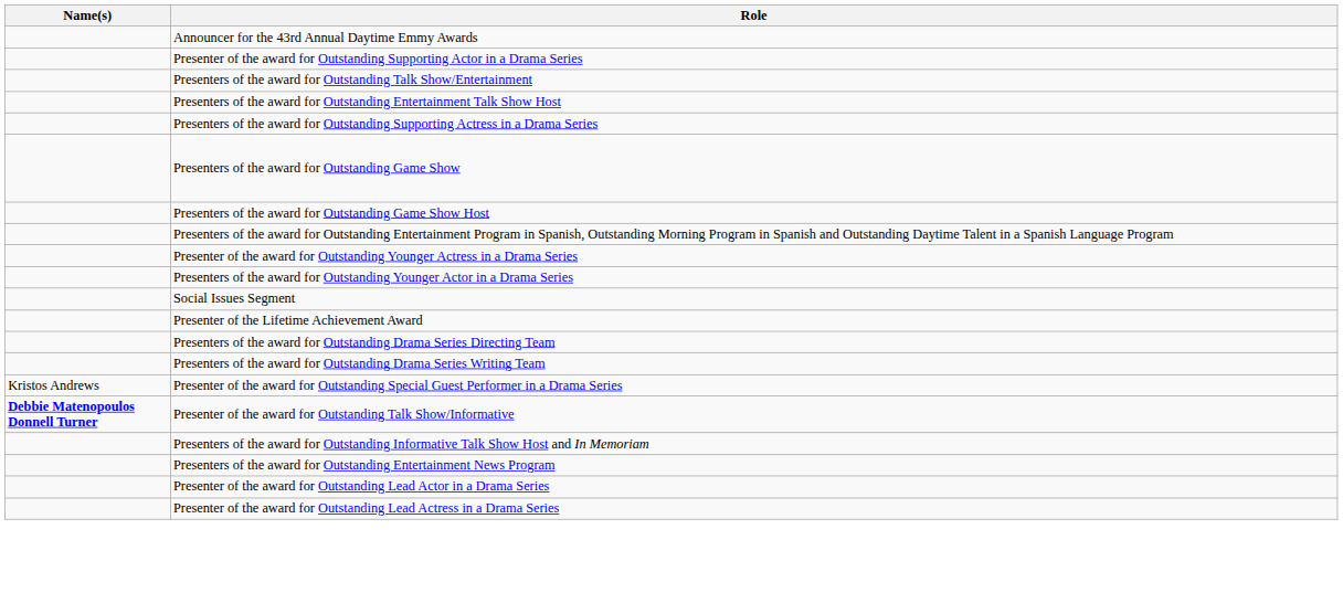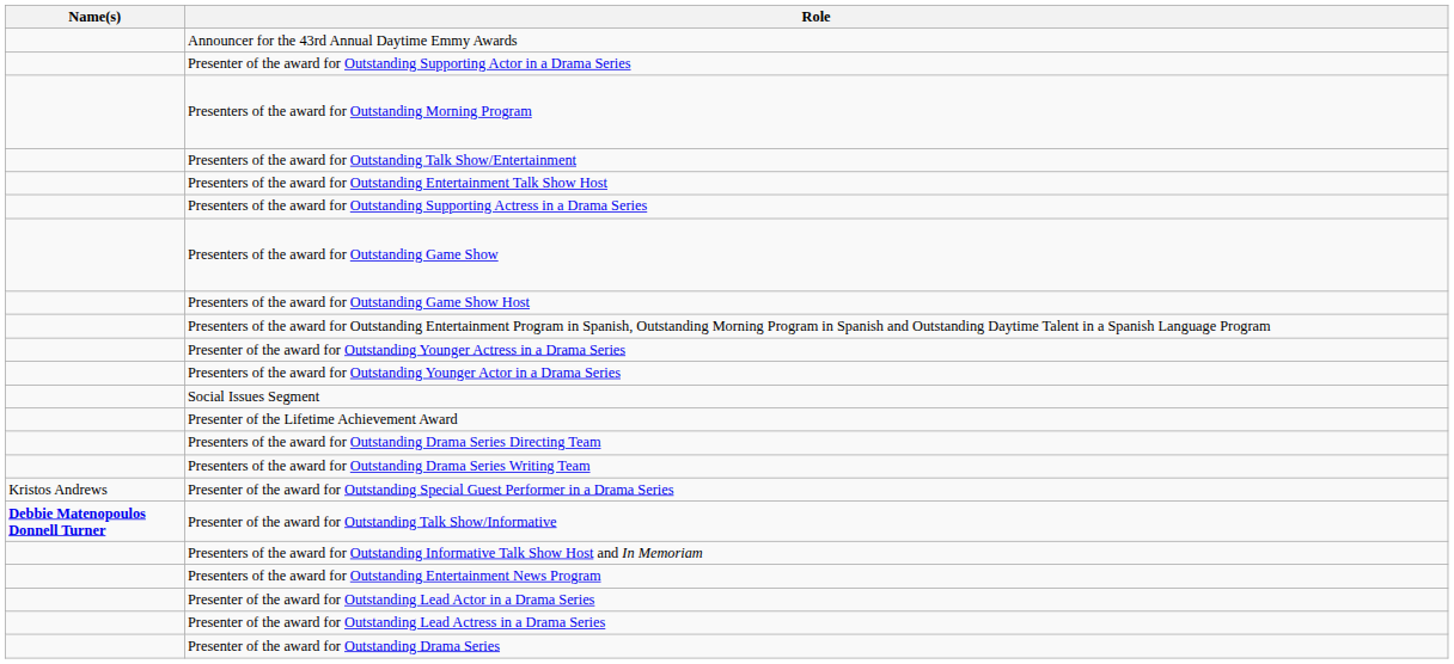+ row: Presenters of the award for Outstanding Morning Program
+ row: Presenter of the award for Outstanding Drama Series
